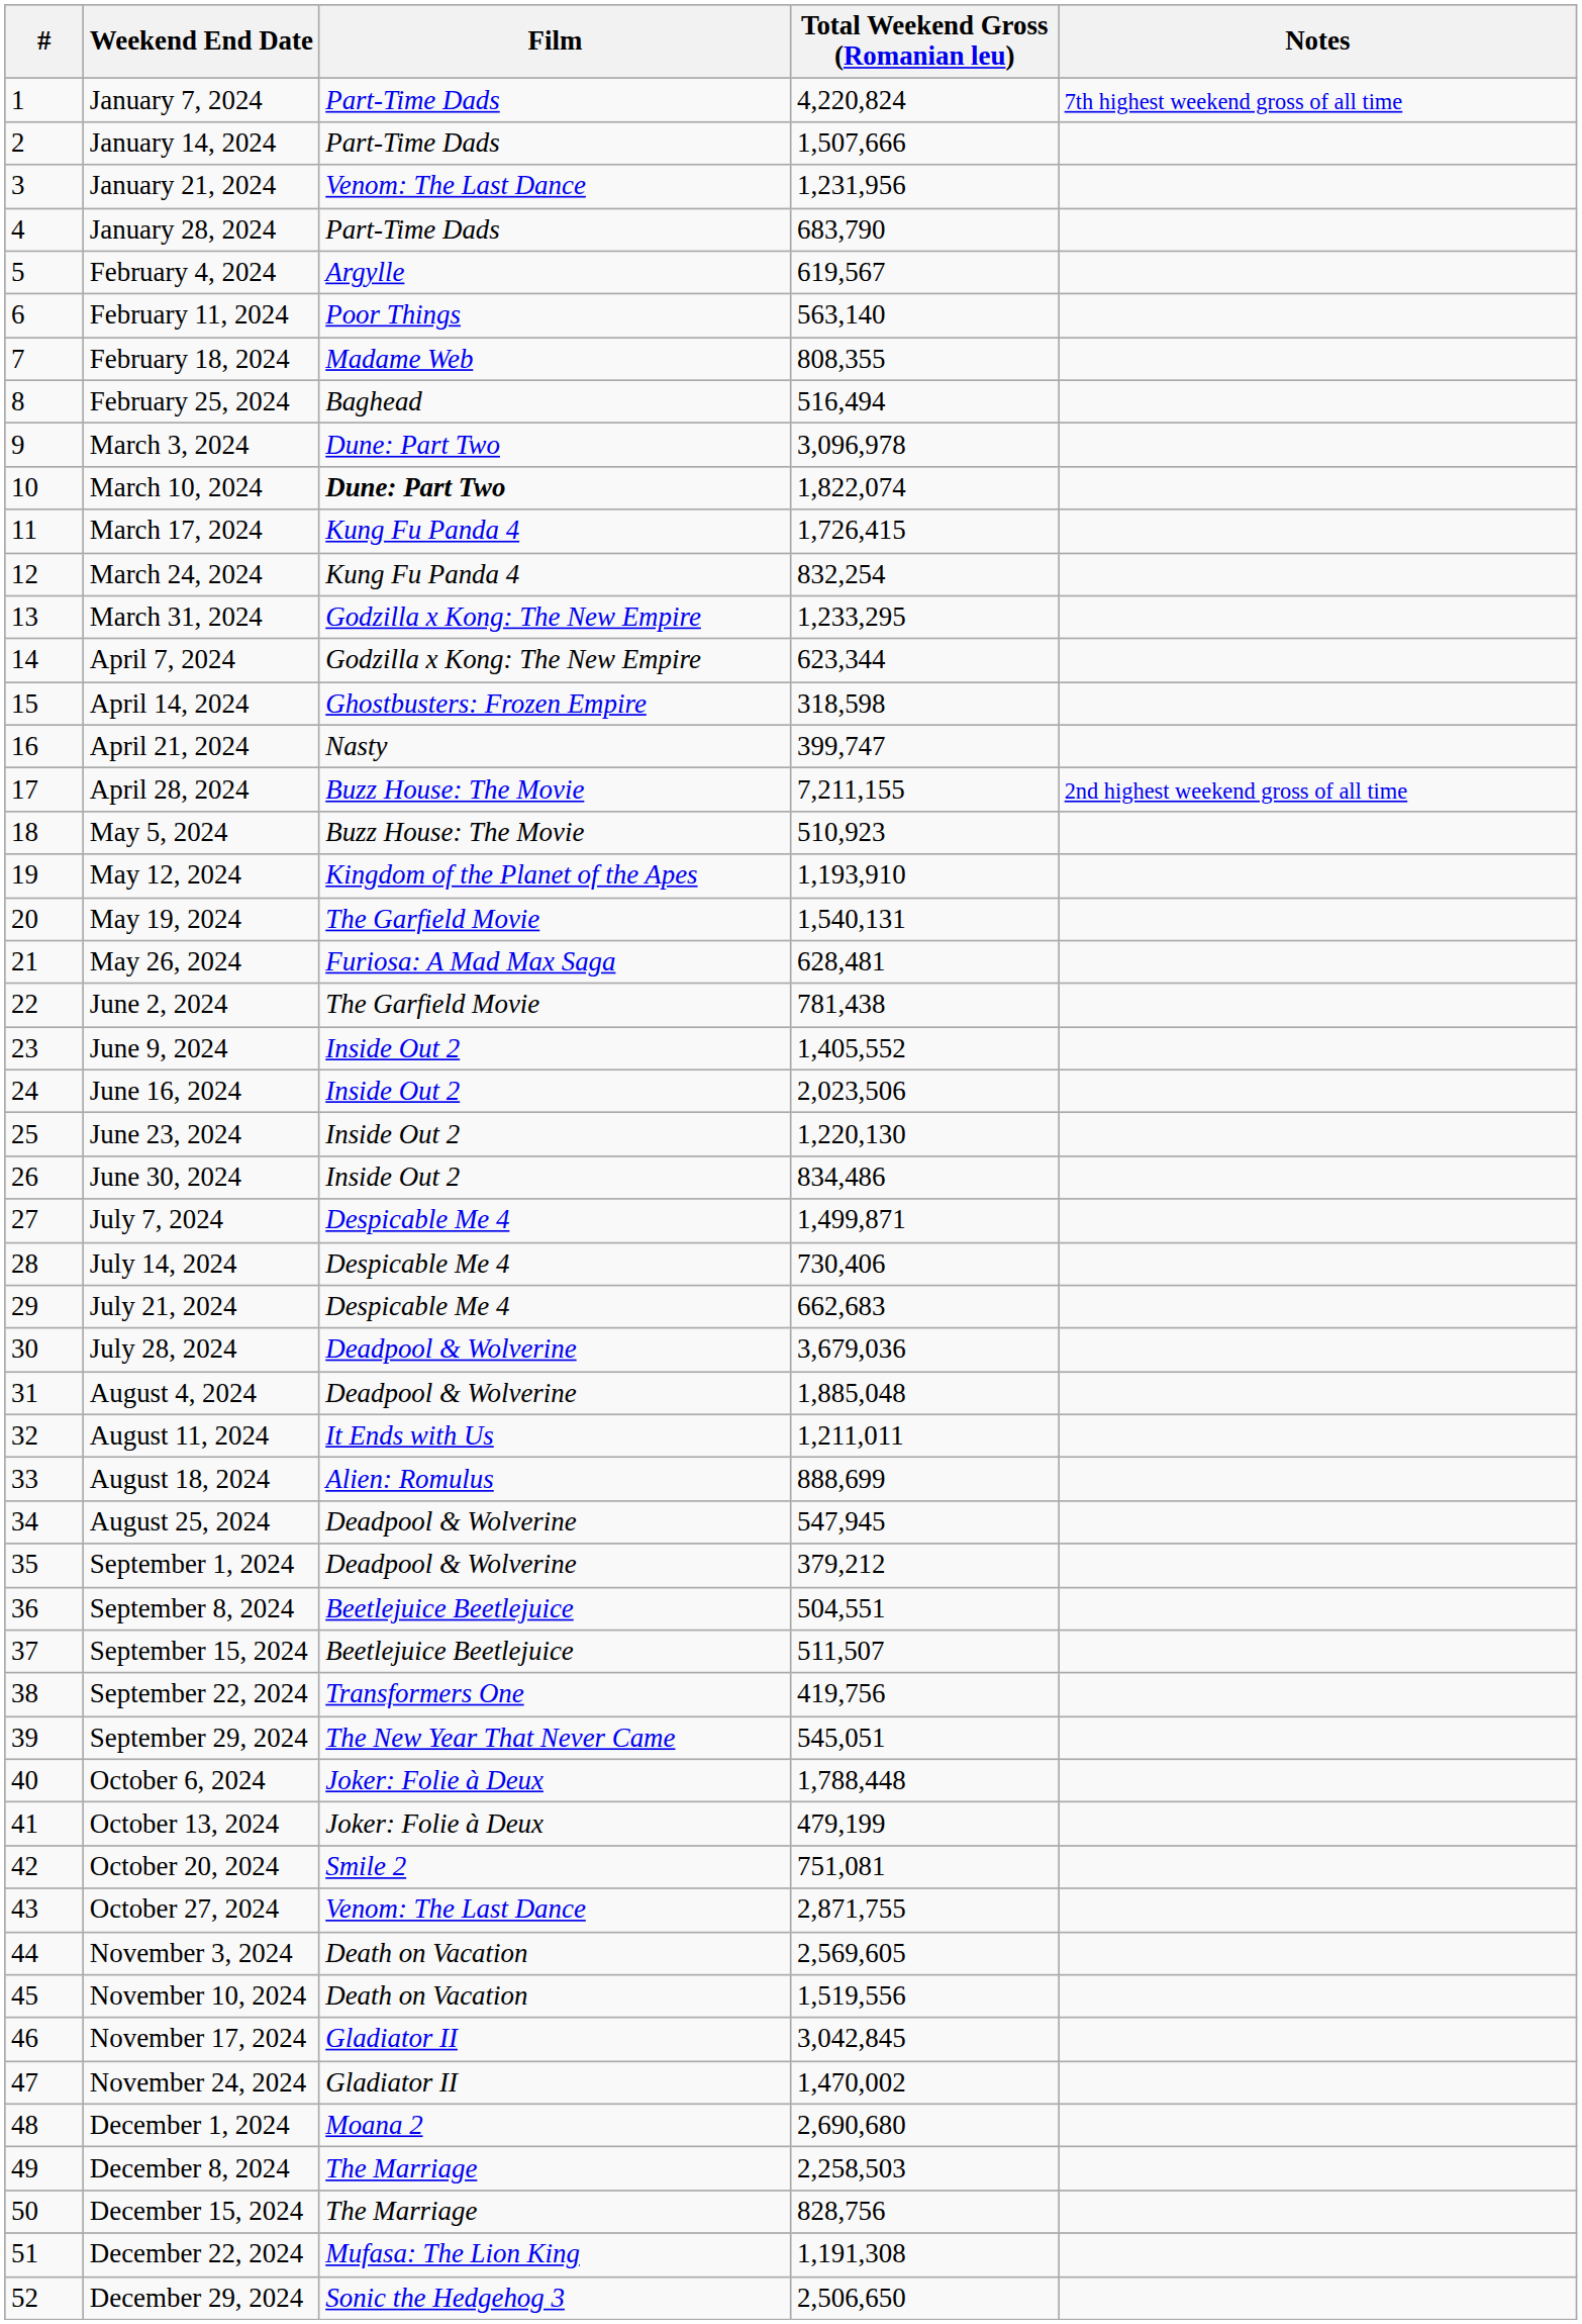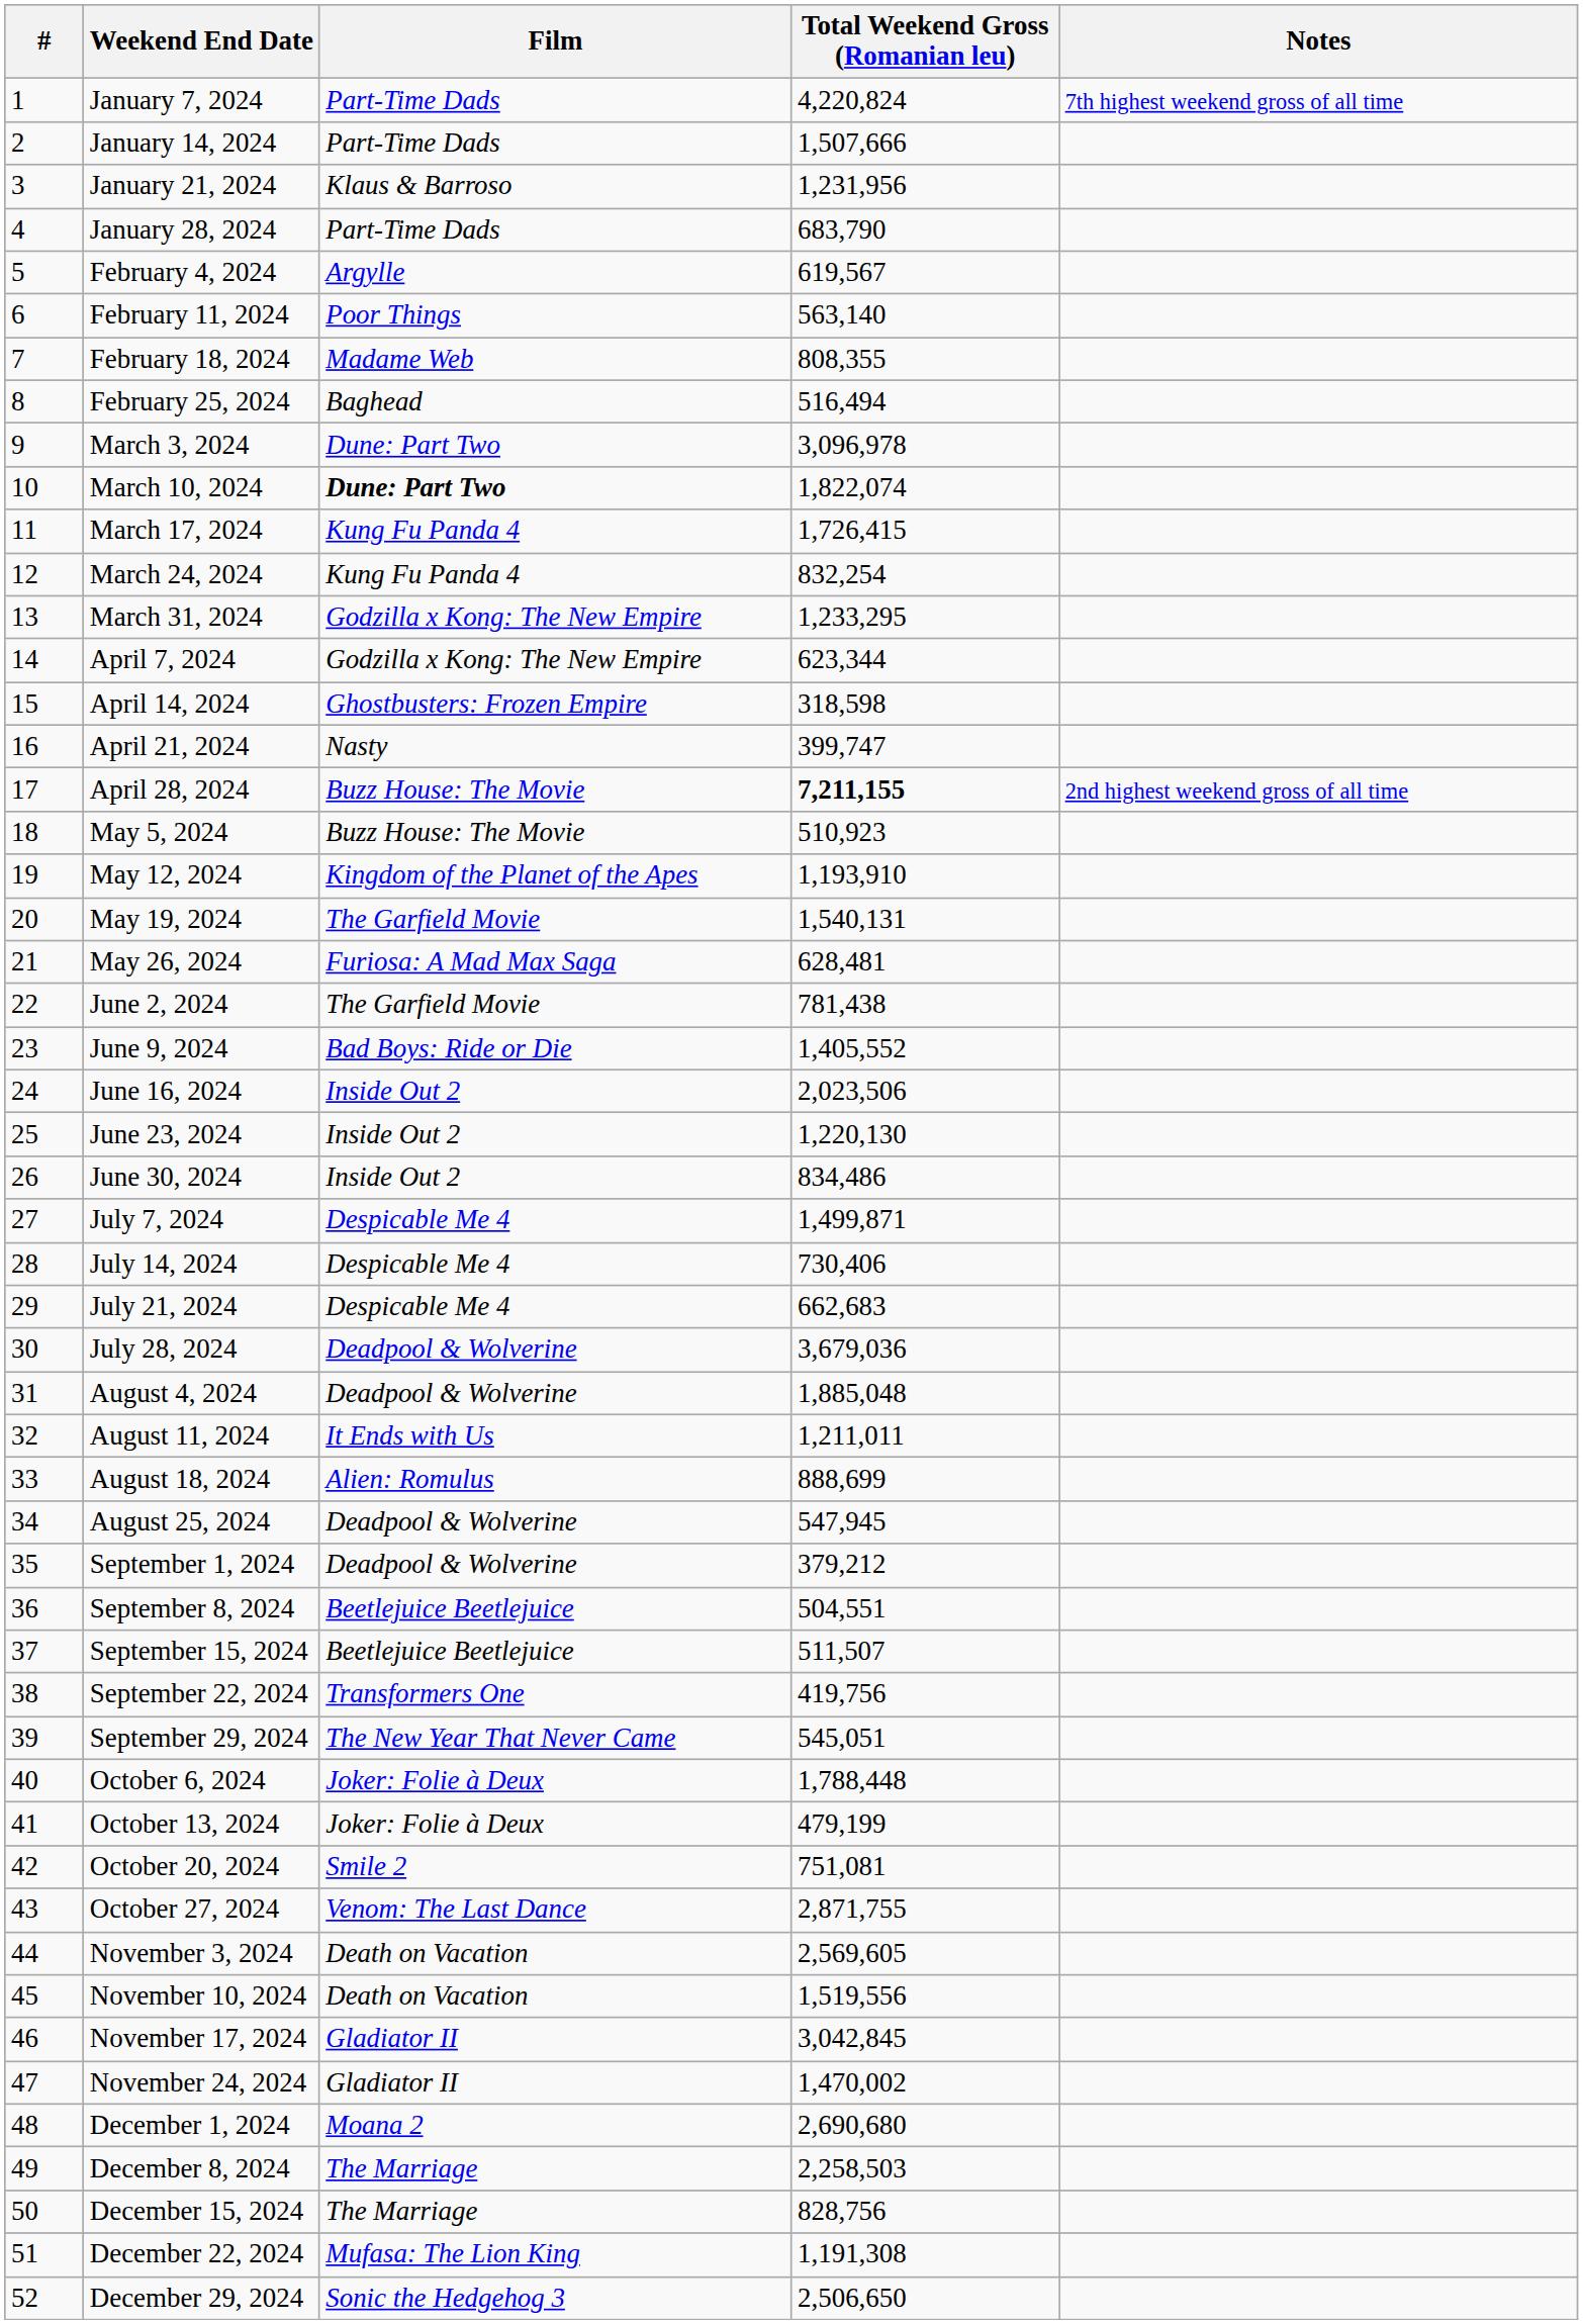January 21, 2024 | Film: Venom: The Last Dance -> Klaus & Barroso
April 28, 2024 | Total Weekend Gross (Romanian leu): normal -> bold
June 9, 2024 | Film: Inside Out 2 -> Bad Boys: Ride or Die
